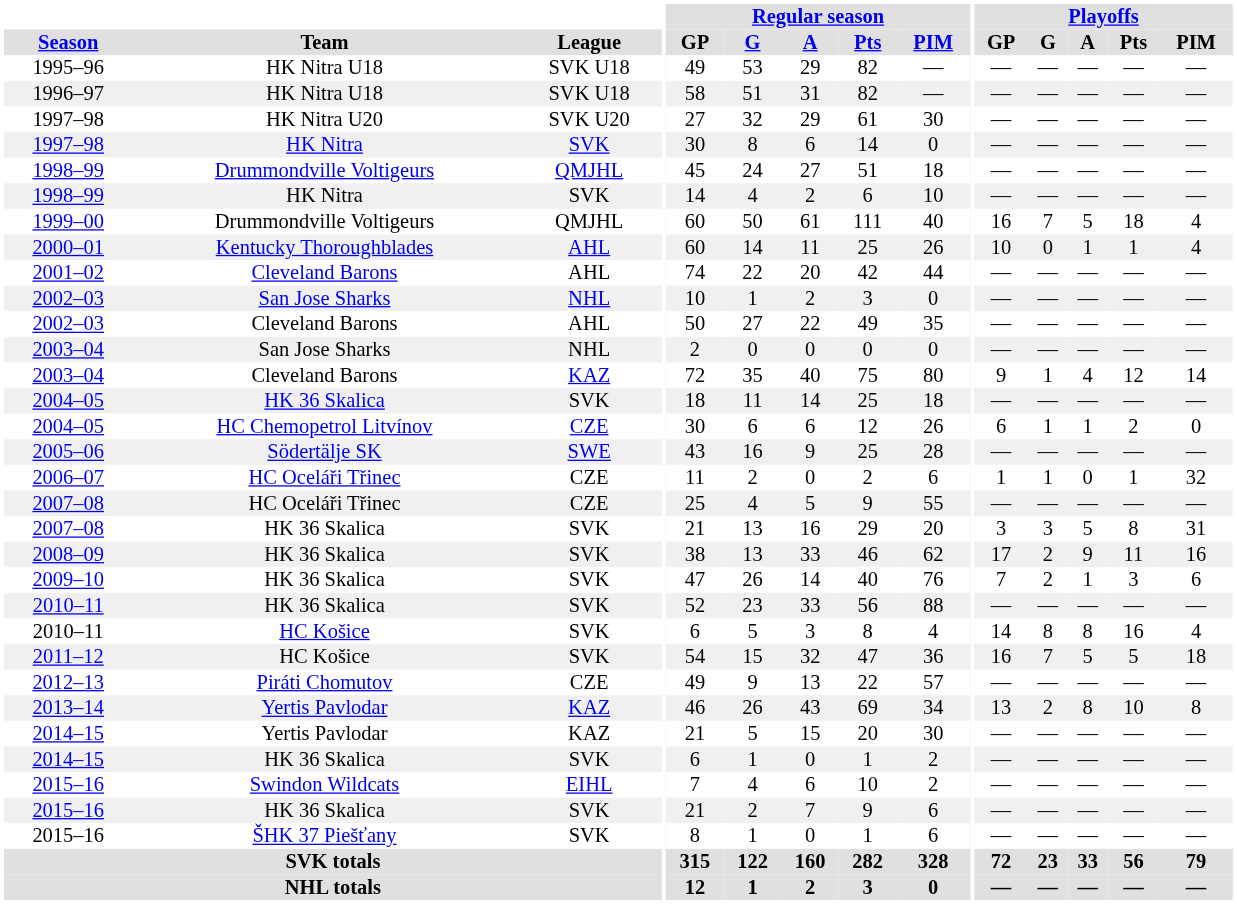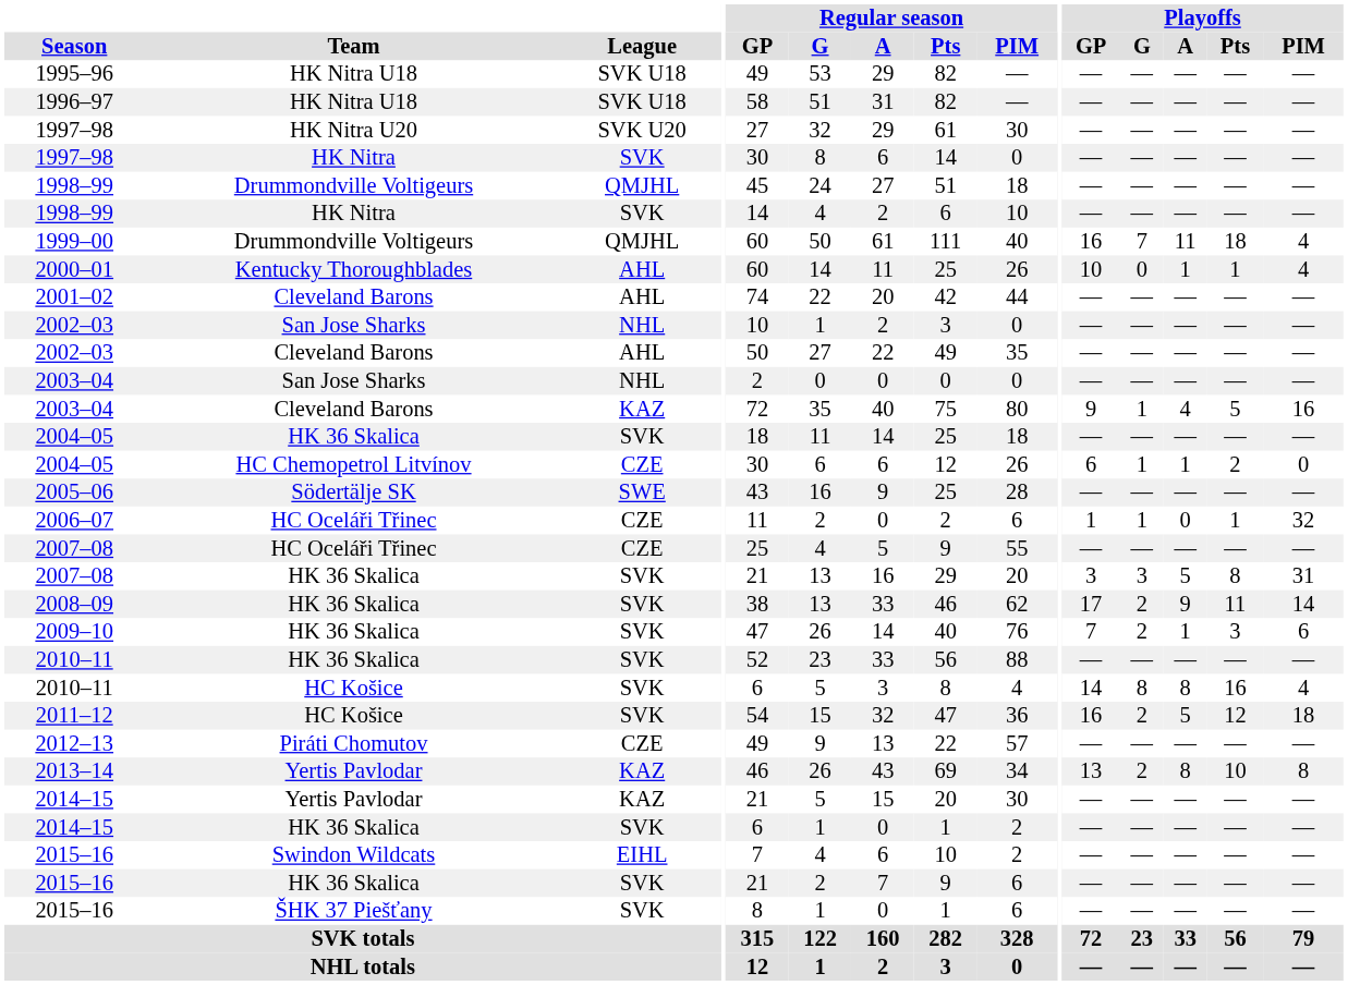1999–00 | Playoffs / A: 5 -> 11
2003–04 / Cleveland Barons | Playoffs / Pts: 12 -> 5
2003–04 / Cleveland Barons | Playoffs / PIM: 14 -> 16
2008–09 | Playoffs / PIM: 16 -> 14
2011–12 | Playoffs / G: 7 -> 2
2011–12 | Playoffs / Pts: 5 -> 12
